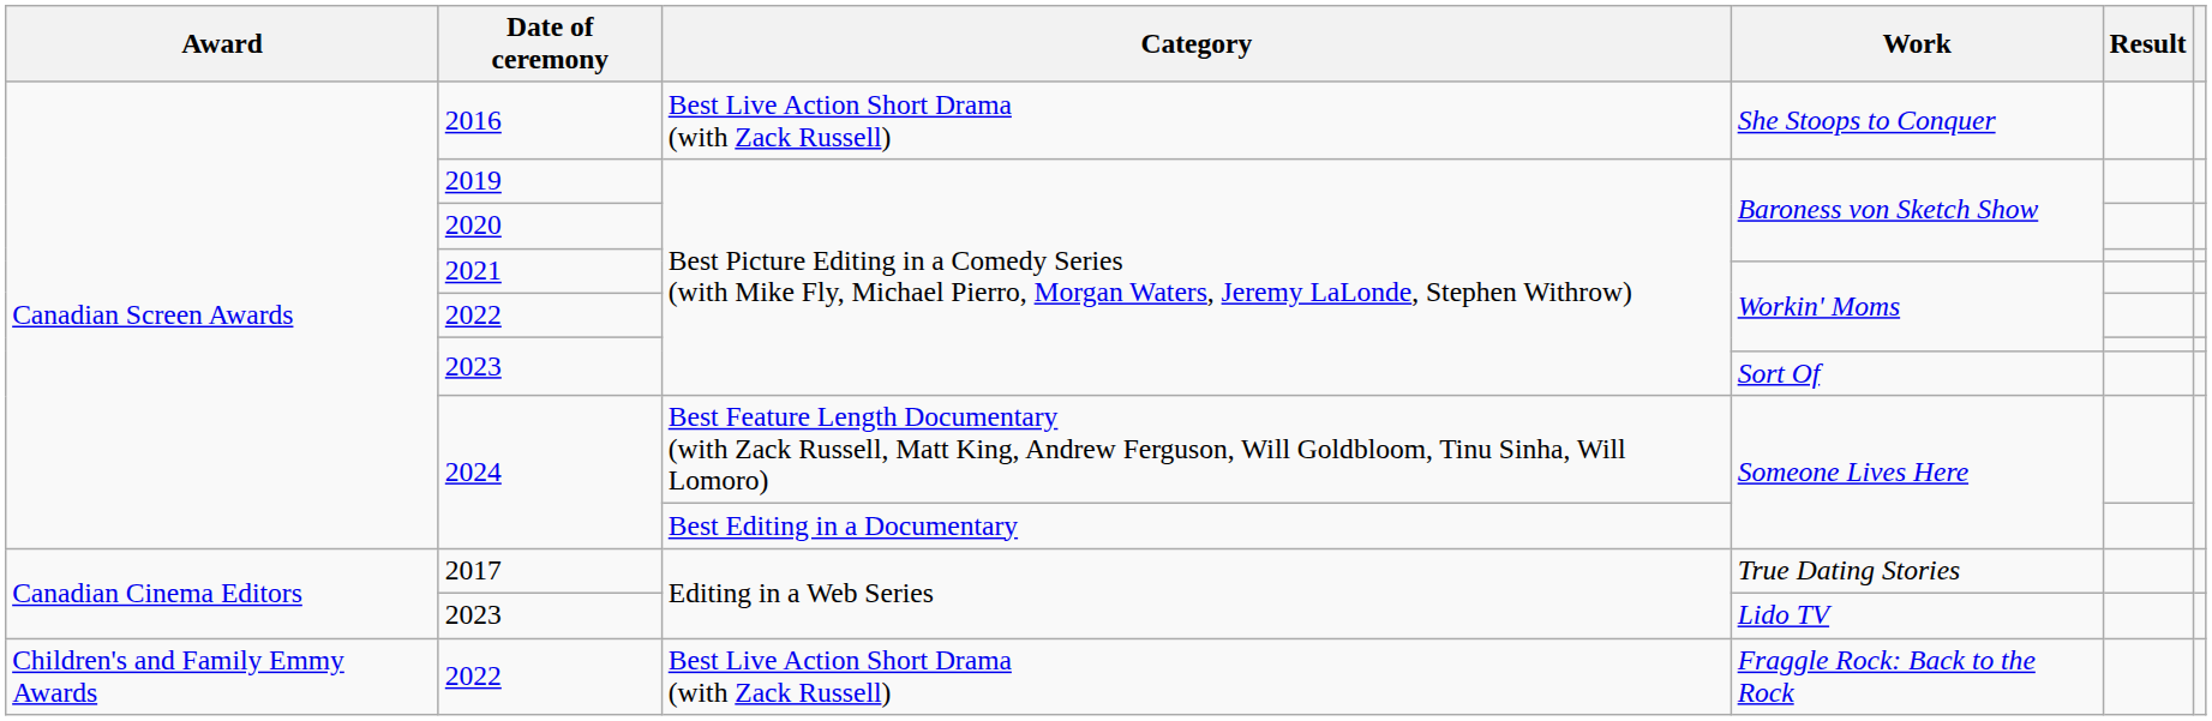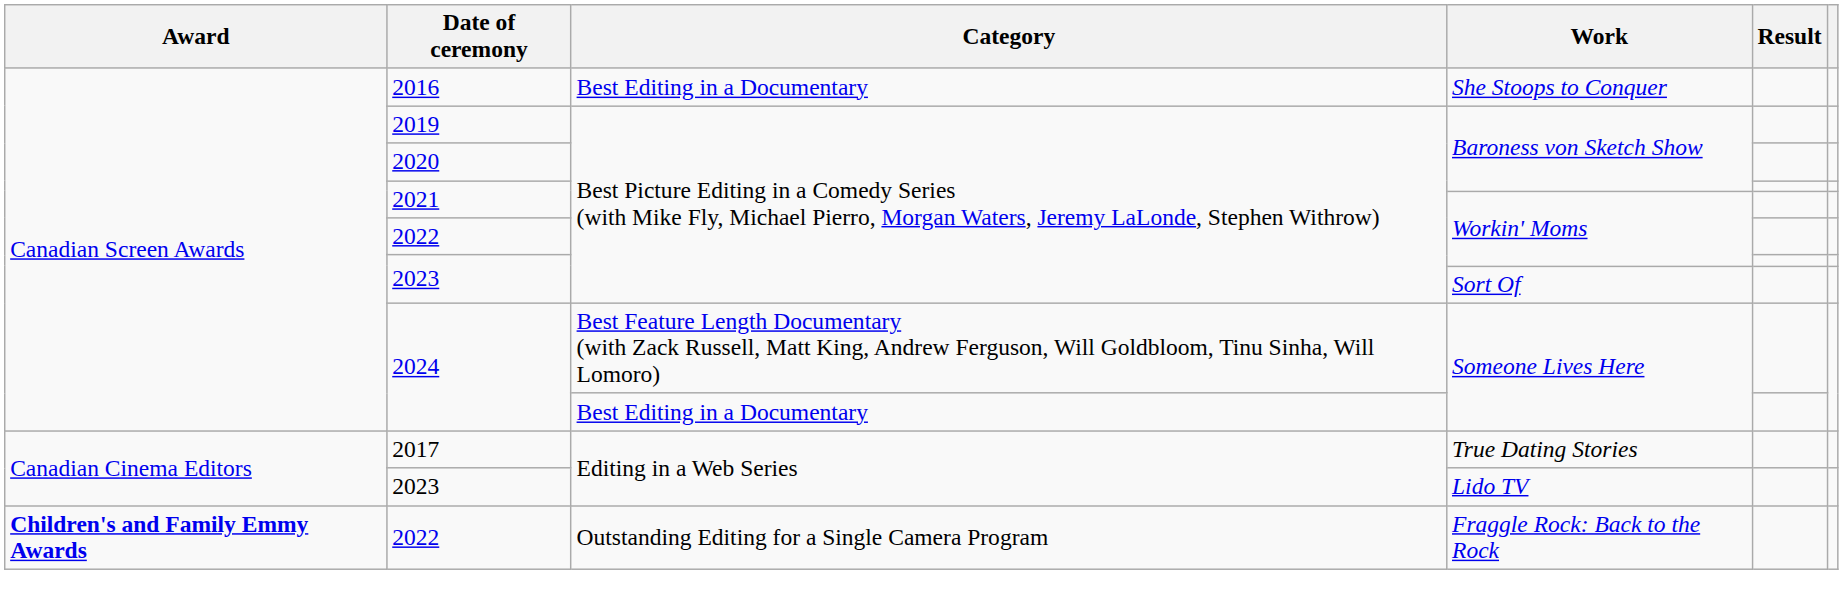2016 | Category: Best Live Action Short Drama (with Zack Russell) -> Best Editing in a Documentary
2022 / Fraggle Rock: Back to the Rock | Award: normal -> bold
2022 / Fraggle Rock: Back to the Rock | Category: Best Live Action Short Drama (with Zack Russell) -> Outstanding Editing for a Single Camera Program
